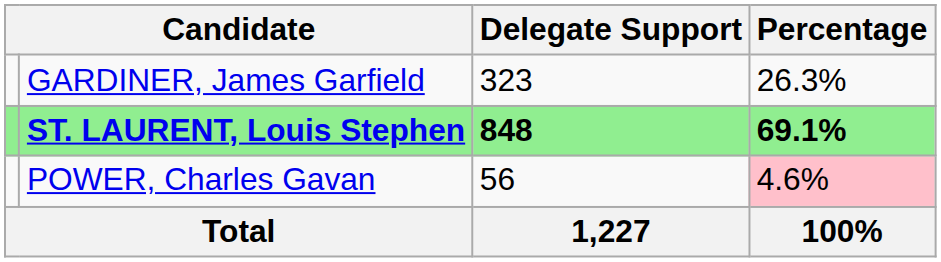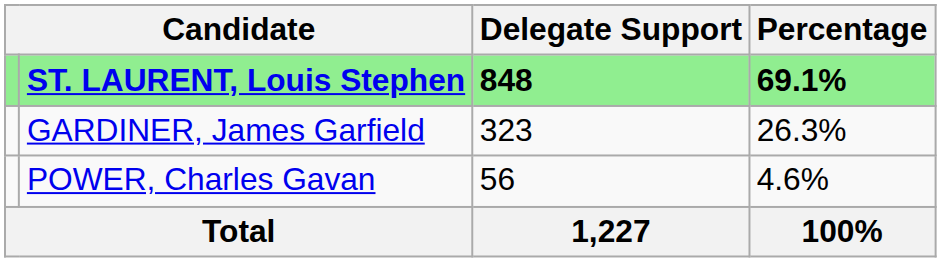rows swapped: ST. LAURENT, Louis Stephen <-> GARDINER, James Garfield
POWER, Charles Gavan | Percentage: pink background -> no background
